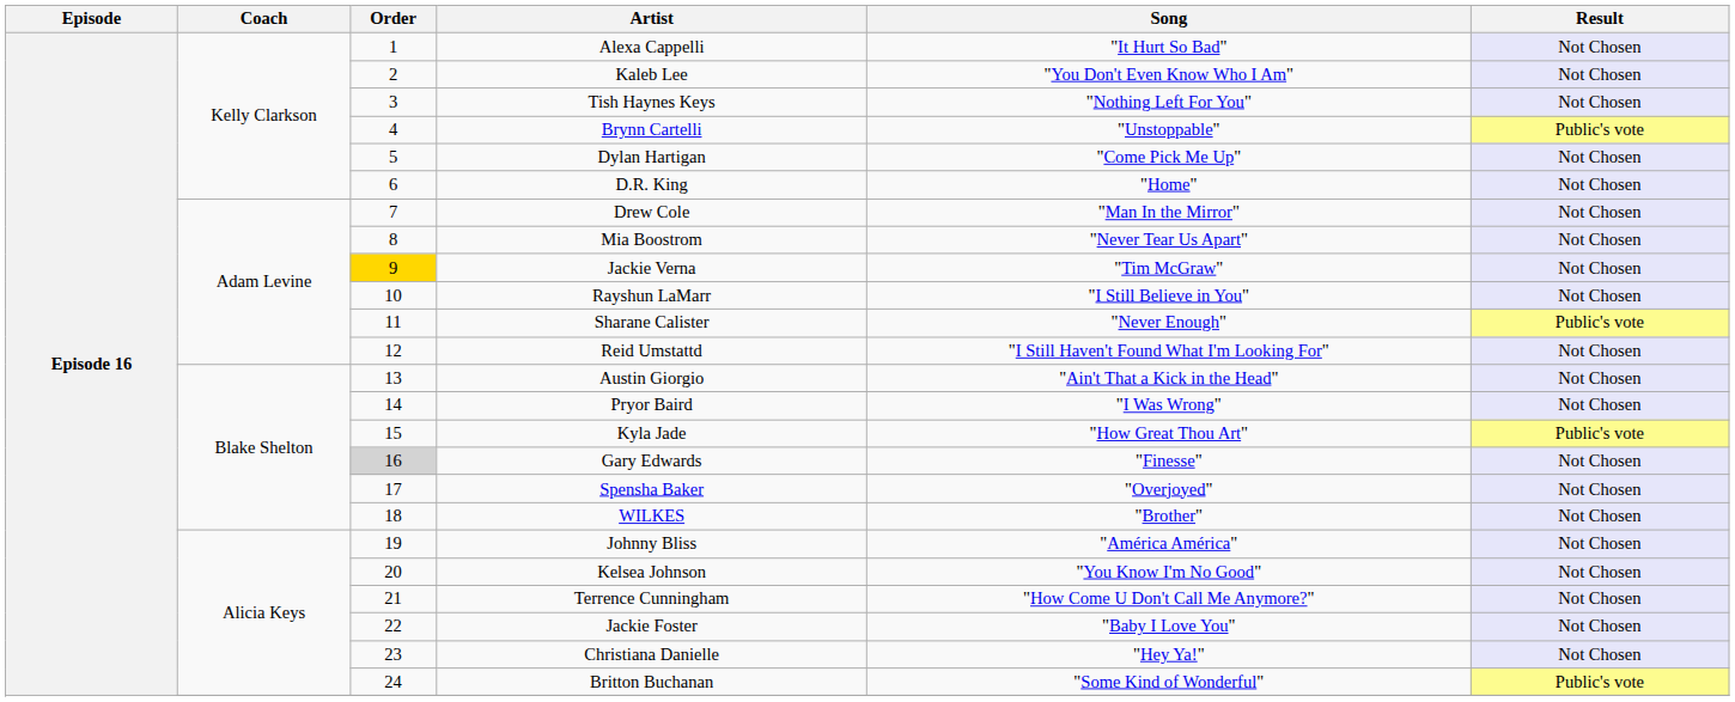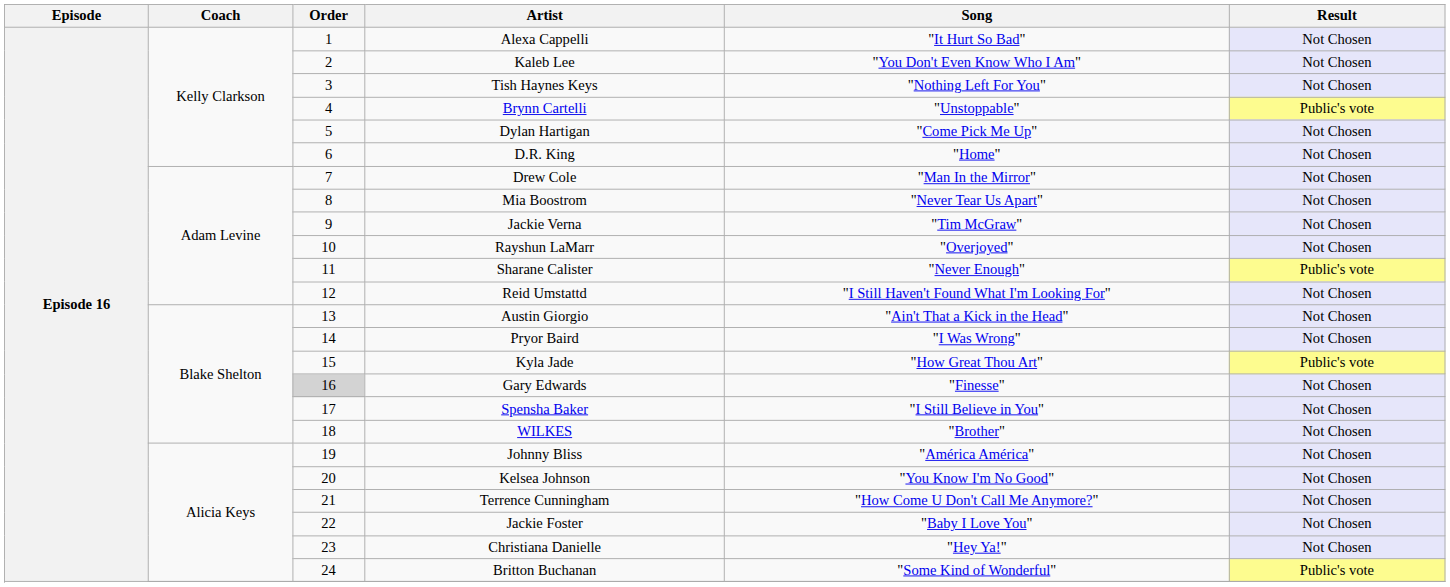Jackie Verna | Order: gold background -> no background
Rayshun LaMarr | Song: "I Still Believe in You" -> "Overjoyed"
Spensha Baker | Song: "Overjoyed" -> "I Still Believe in You"
